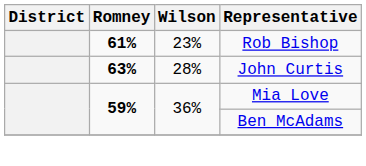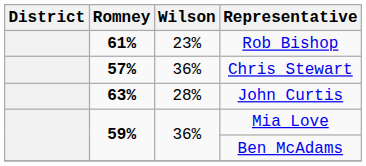+ row: 57% | 36% | Chris Stewart
